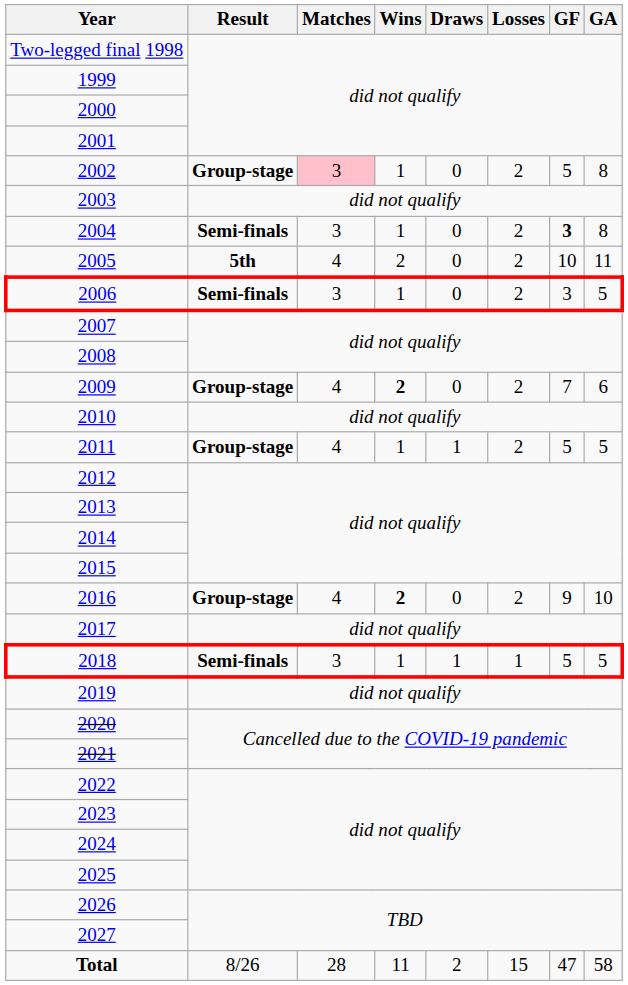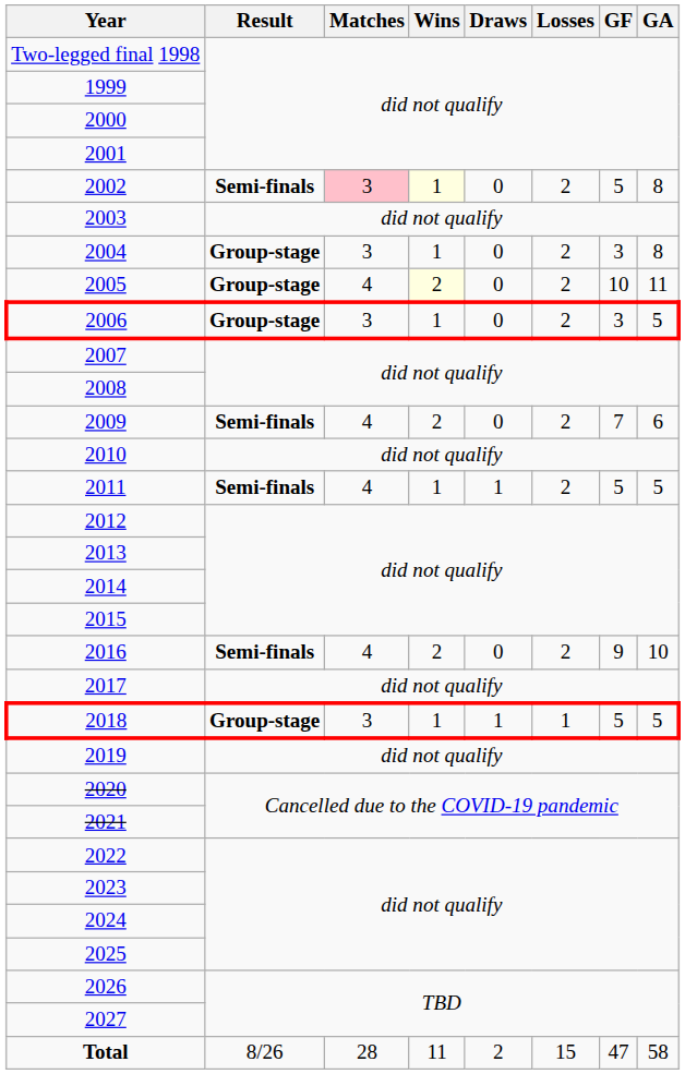2002 | Result: Group-stage -> Semi-finals
2002 | Wins: no background -> lightyellow background
2004 | Result: Semi-finals -> Group-stage
2004 | GF: bold -> normal
2005 | Result: 5th -> Group-stage
2005 | Wins: no background -> lightyellow background
2006 | Result: Semi-finals -> Group-stage
2009 | Result: Group-stage -> Semi-finals
2009 | Wins: bold -> normal
2011 | Result: Group-stage -> Semi-finals
2016 | Result: Group-stage -> Semi-finals
2016 | Wins: bold -> normal
2018 | Result: Semi-finals -> Group-stage
